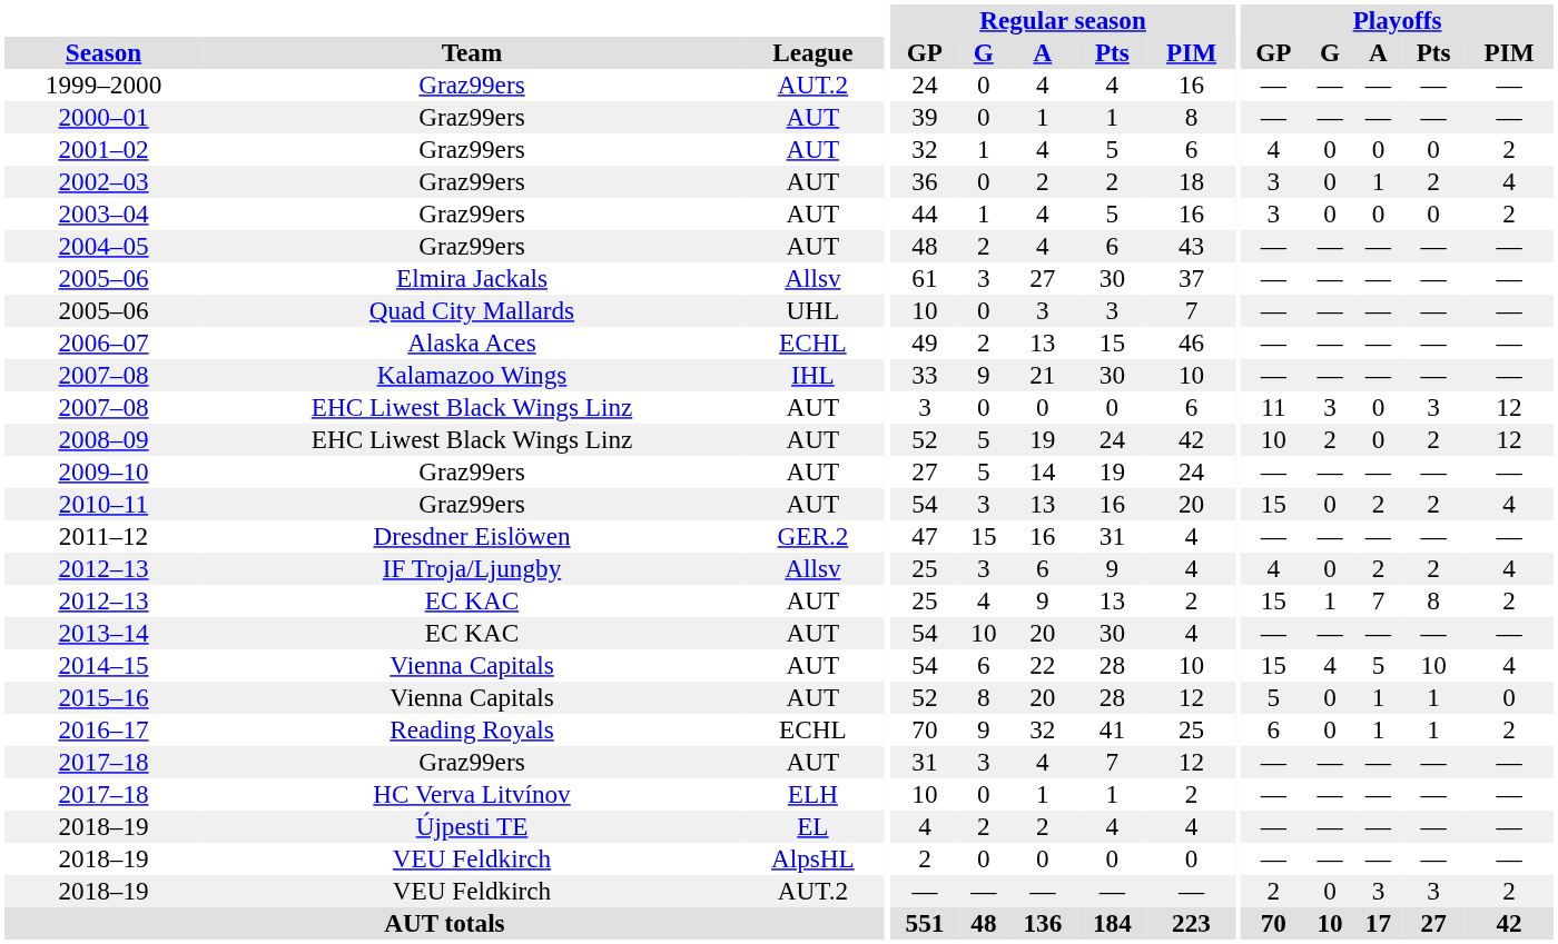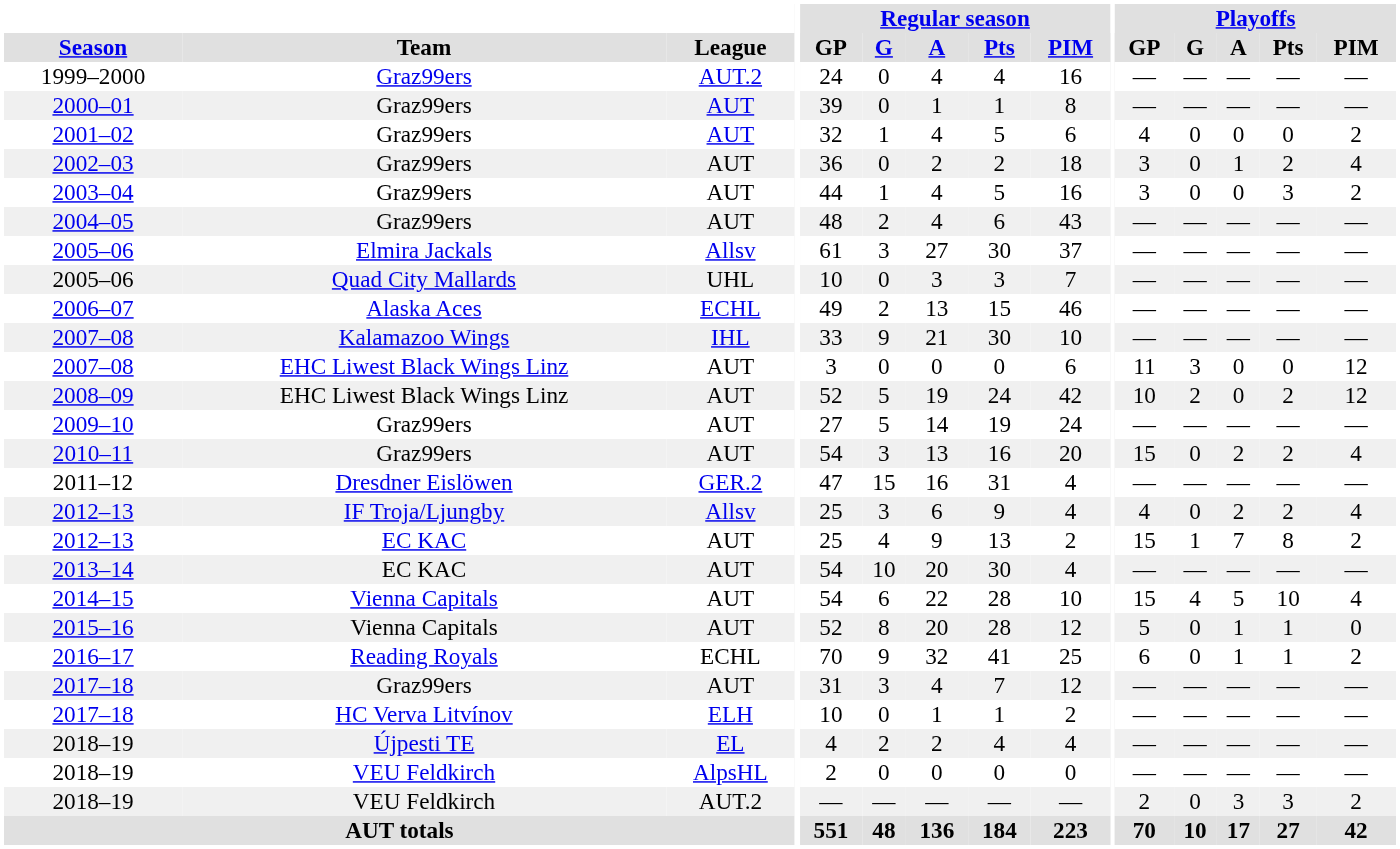2003–04 | Playoffs / Pts: 0 -> 3
2007–08 / EHC Liwest Black Wings Linz | Playoffs / Pts: 3 -> 0
